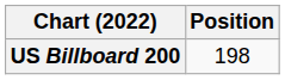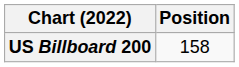US Billboard 200 | Position: 198 -> 158
